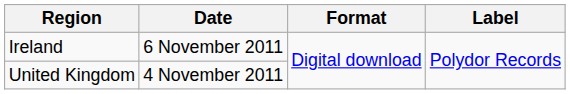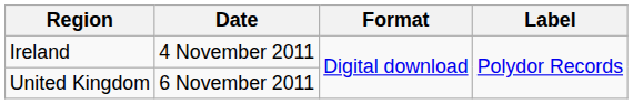Ireland | Date: 6 November 2011 -> 4 November 2011
United Kingdom | Date: 4 November 2011 -> 6 November 2011
